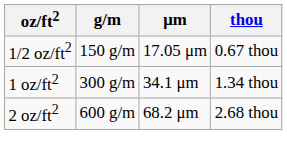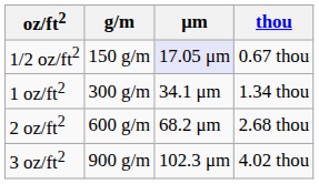1/2 oz/ft2 | μm: no background -> lavender background
+ row: 3 oz/ft2 | 900 g/m | 102.3 μm | 4.02 thou
